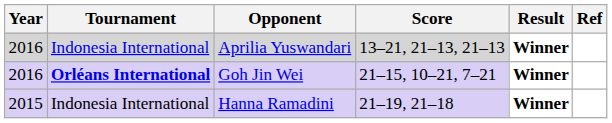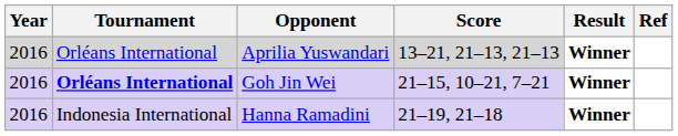Aprilia Yuswandari | Tournament: Indonesia International -> Orléans International
Hanna Ramadini | Year: 2015 -> 2016
